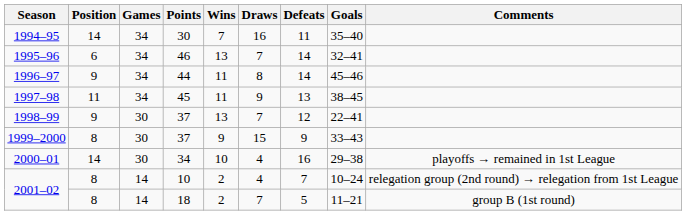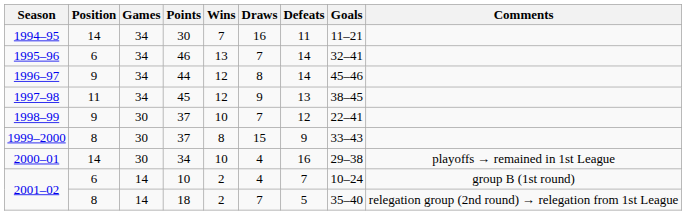1994–95 | Goals: 35–40 -> 11–21
1996–97 | Wins: 11 -> 12
1997–98 | Wins: 11 -> 12
1998–99 | Wins: 13 -> 10
1999–2000 | Wins: 9 -> 8
2001–02 / 10 | Position: 8 -> 6
2001–02 / 10 | Comments: relegation group (2nd round) → relegation from 1st League -> group B (1st round)
2001–02 / 18 | Goals: 11–21 -> 35–40
2001–02 / 18 | Comments: group B (1st round) -> relegation group (2nd round) → relegation from 1st League
